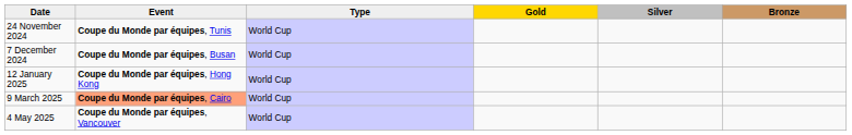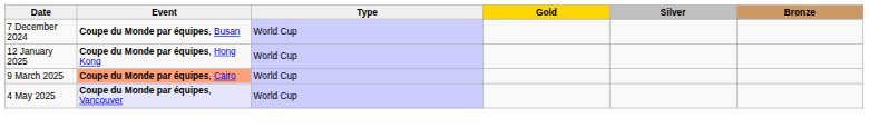- row: 24 November 2024 | Coupe du Monde par équipes, Tunis | World Cup
4 May 2025 | Event: no background -> lavender background
